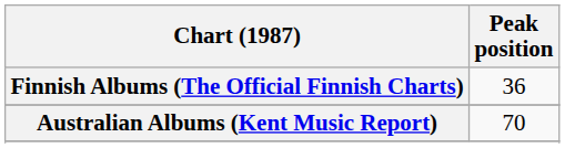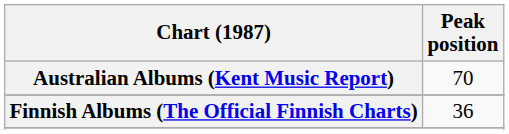rows swapped: Australian Albums (Kent Music Report) <-> Finnish Albums (The Official Finnish Charts)
